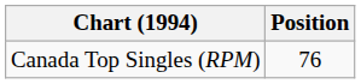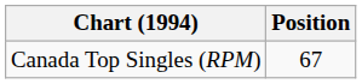Canada Top Singles (RPM) | Position: 76 -> 67
